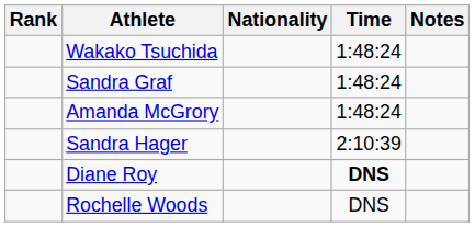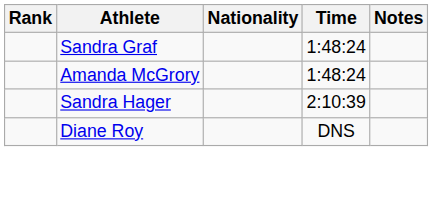- row: Wakako Tsuchida | 1:48:24
Diane Roy | Time: bold -> normal
- row: Rochelle Woods | DNS
